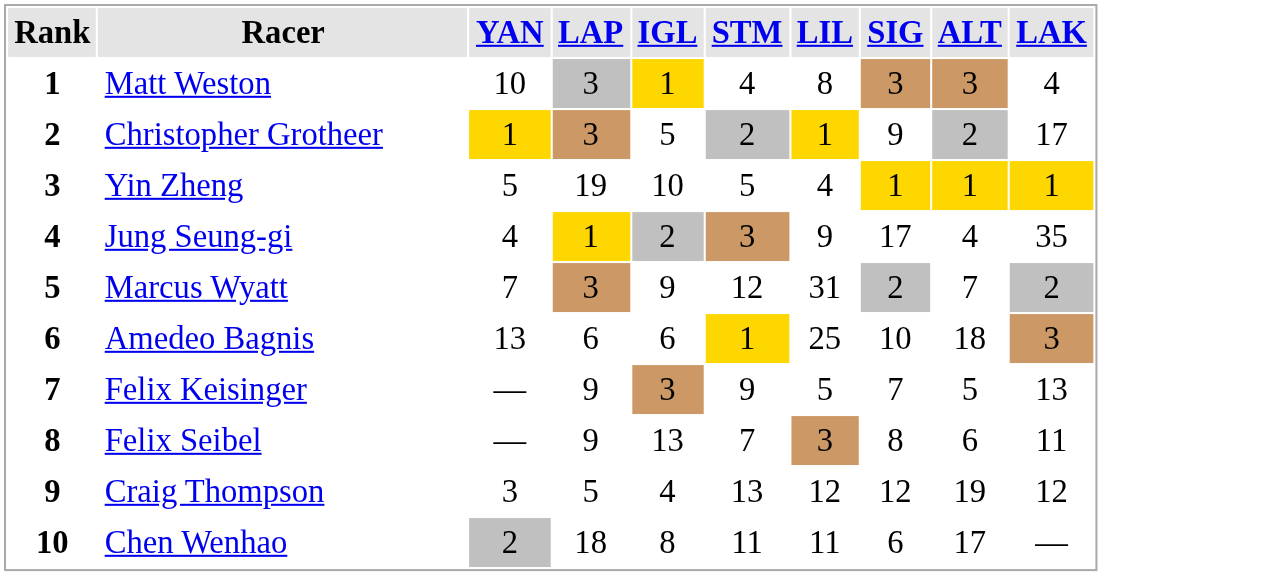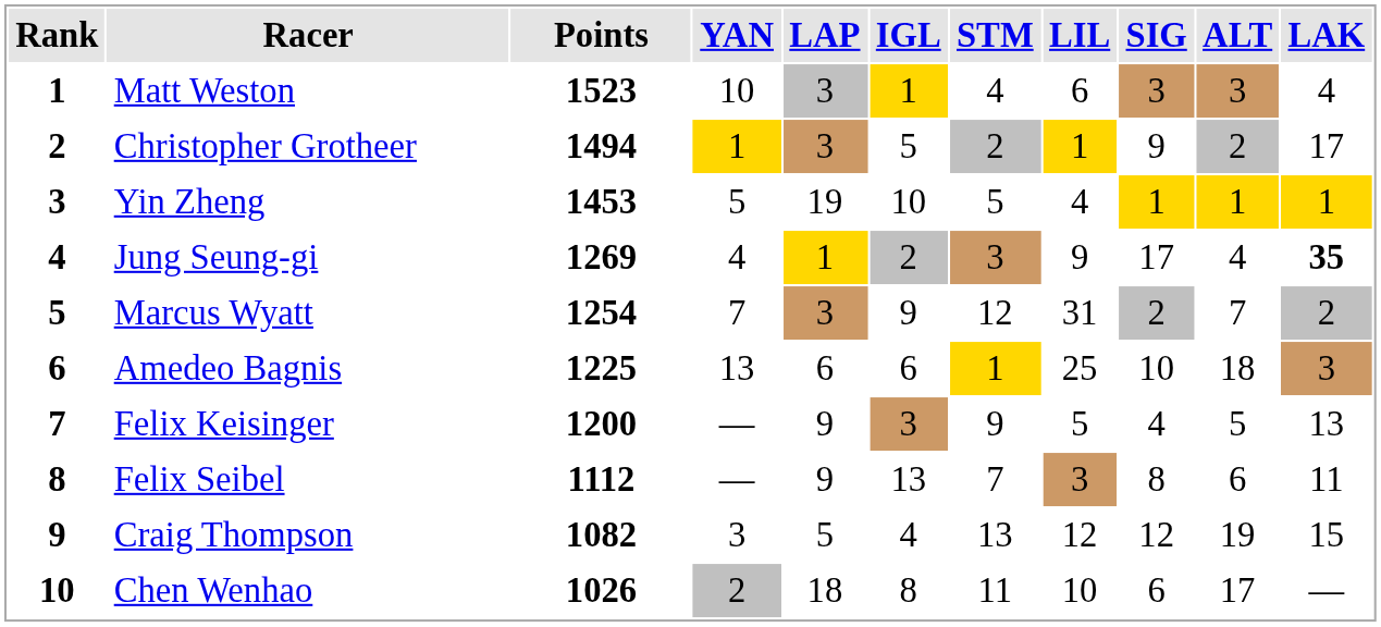+ column: Points | 1523 | 1494 | 1453 | 1269 | 1254 | 1225 | 1200 | 1112 | 1082 | 1026
Matt Weston | LIL: 8 -> 6
Jung Seung-gi | LAK: normal -> bold
Felix Keisinger | SIG: 7 -> 4
Craig Thompson | LAK: 12 -> 15
Chen Wenhao | LIL: 11 -> 10
